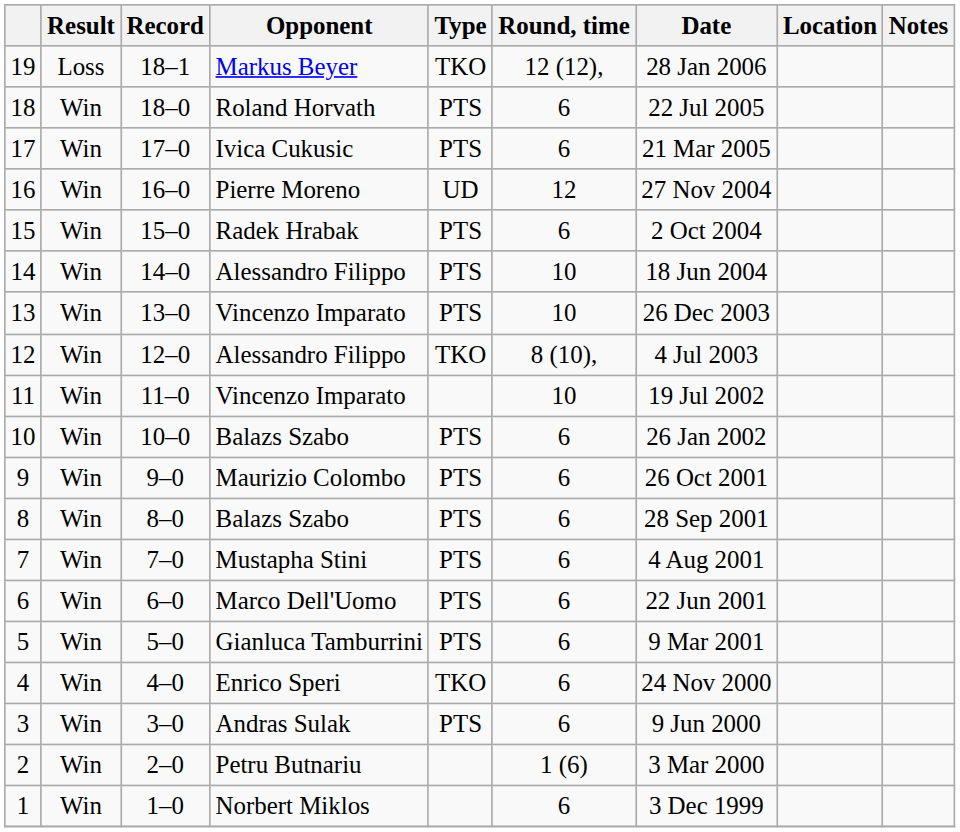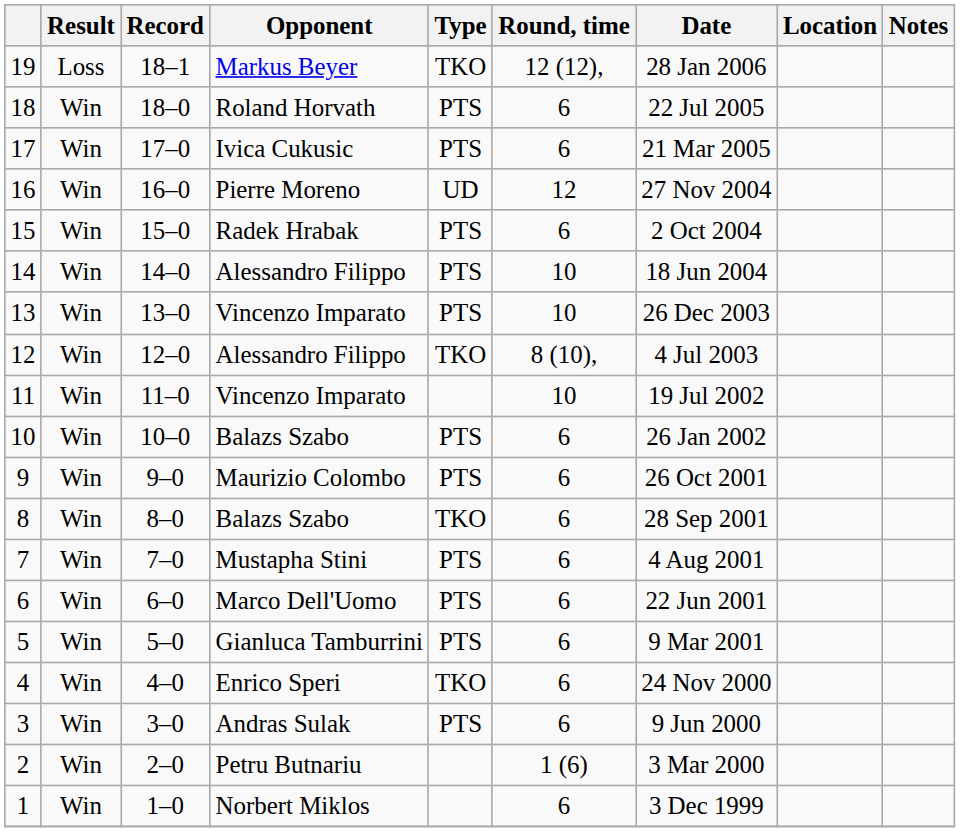8 | Type: PTS -> TKO
